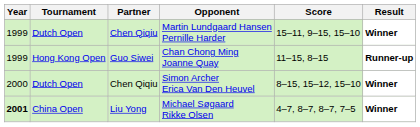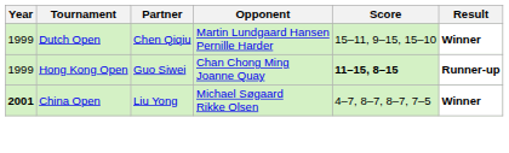Chan Chong Ming Joanne Quay | Score: normal -> bold
- row: 2000 | Dutch Open | Chen Qiqiu | Simon Archer Erica Van Den Heuvel | 8–15, 15–12, 15–10 | Winner
